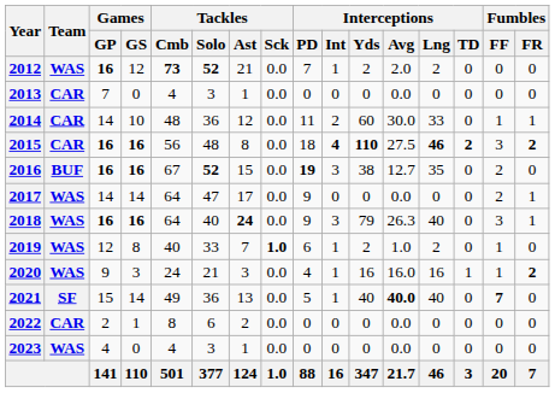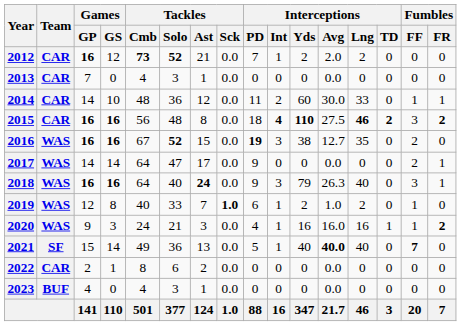2012 | Team: WAS -> CAR
2016 | Team: BUF -> WAS
2023 | Team: WAS -> BUF
